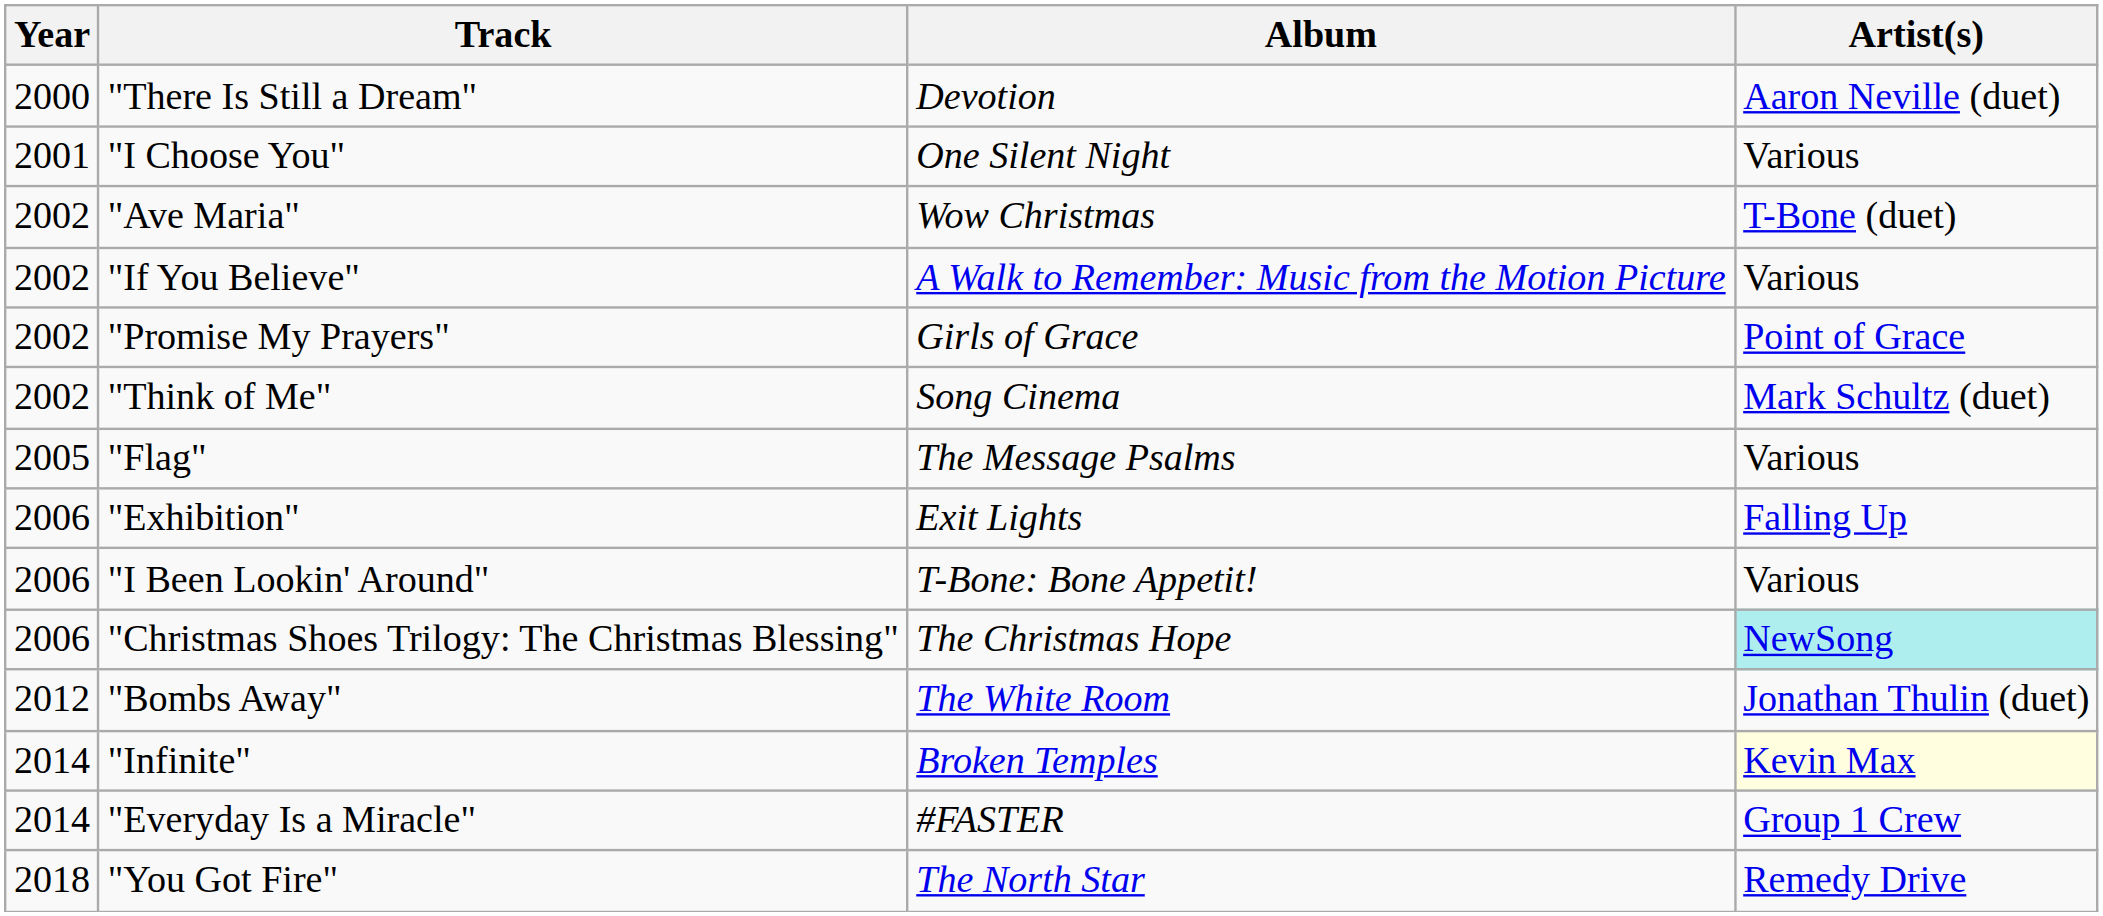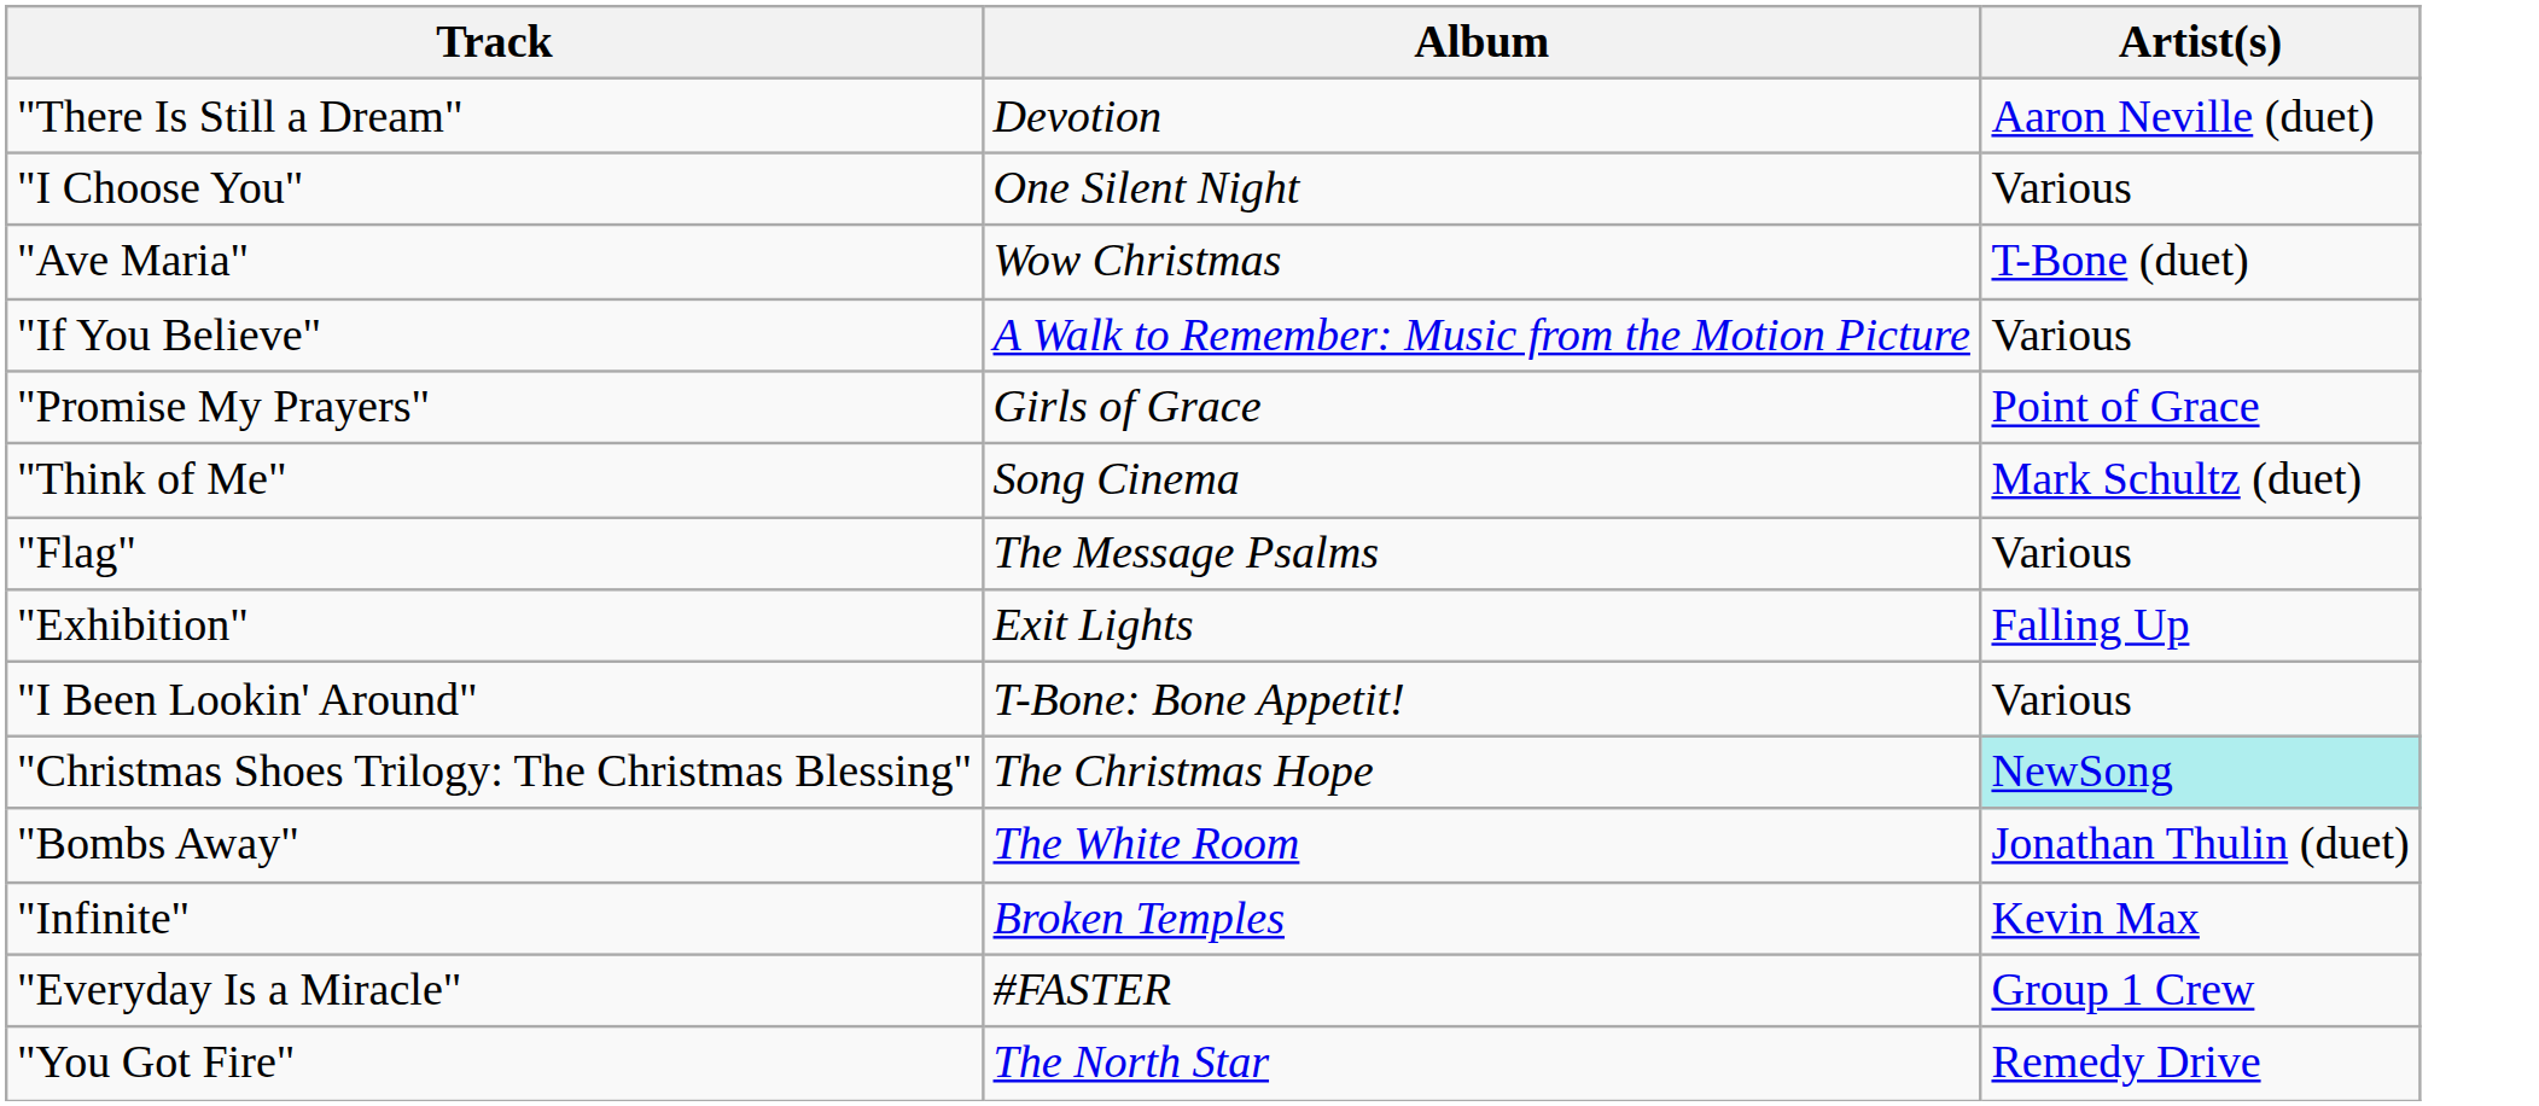- column: Year | 2000 | 2001 | 2002 | 2002 | 2002 | 2002 | 2005 | 2006 | 2006 | 2006 | 2012 | 2014 | 2014 | 2018
"Infinite" | Artist(s): lightyellow background -> no background
